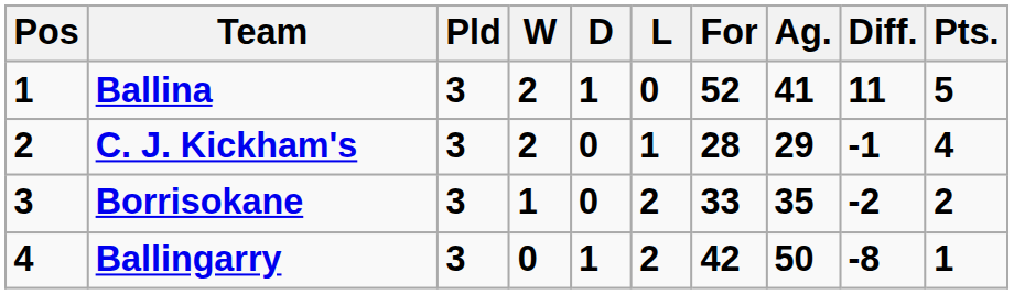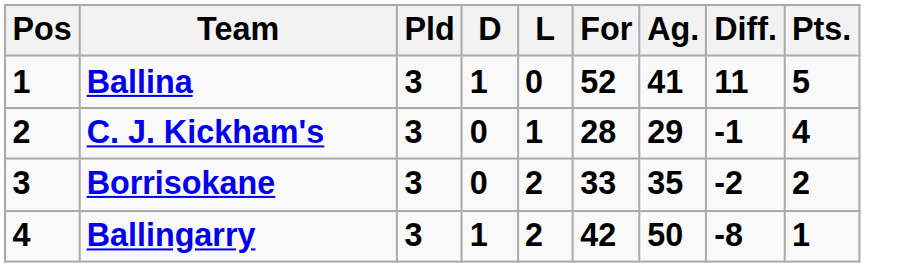- column: W | 2 | 2 | 1 | 0
